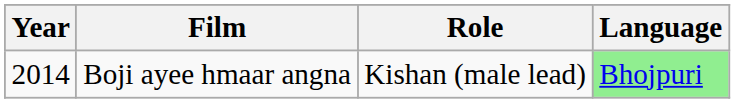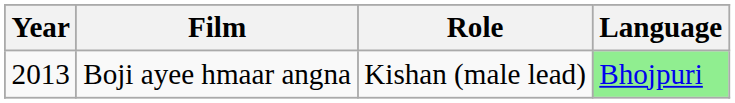Boji ayee hmaar angna | Year: 2014 -> 2013
